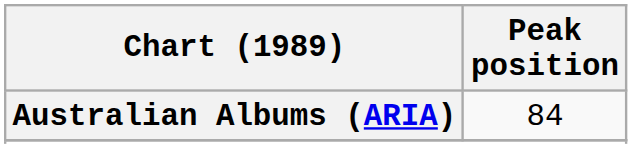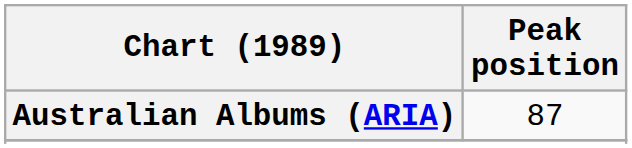Australian Albums (ARIA) | Peak position: 84 -> 87
